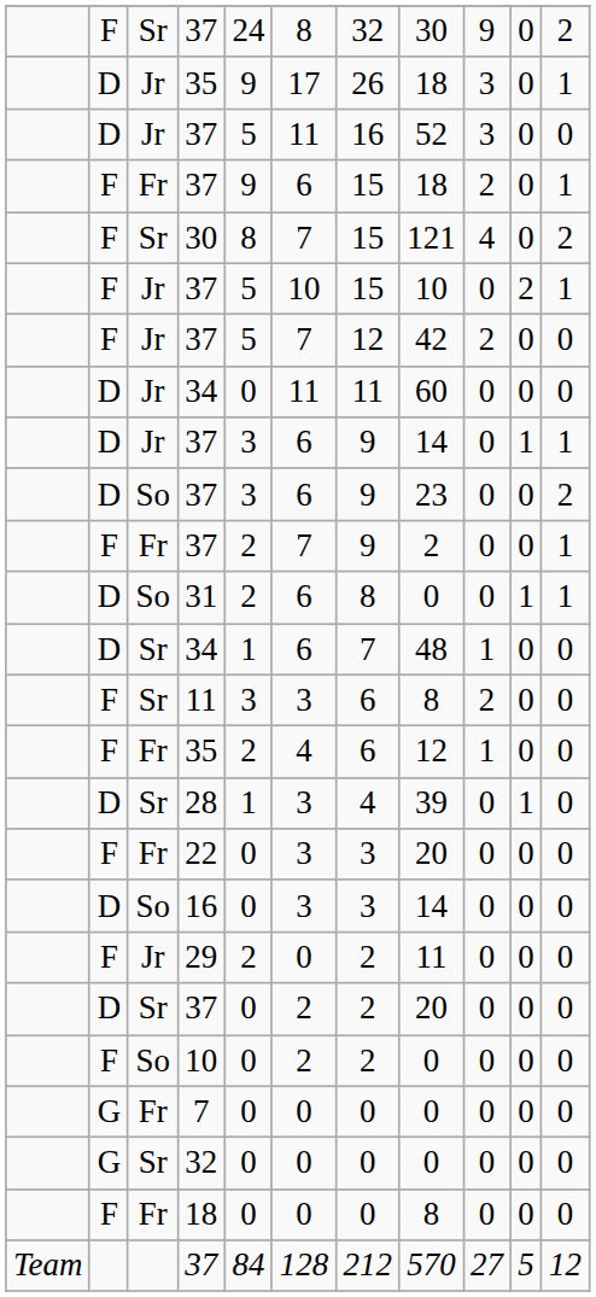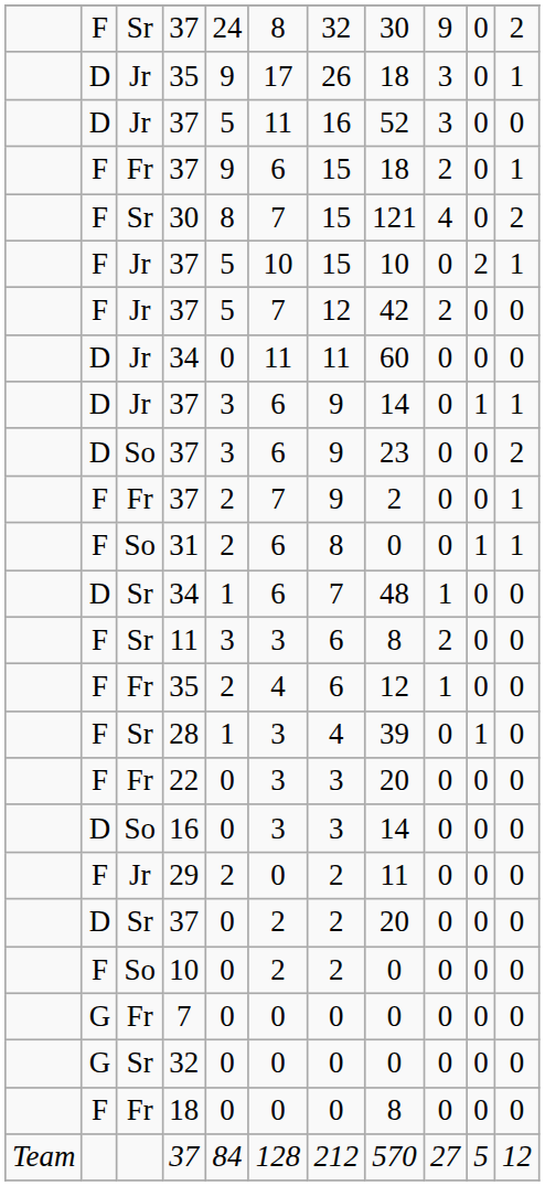31 | column 2: D -> F
28 | column 2: D -> F
